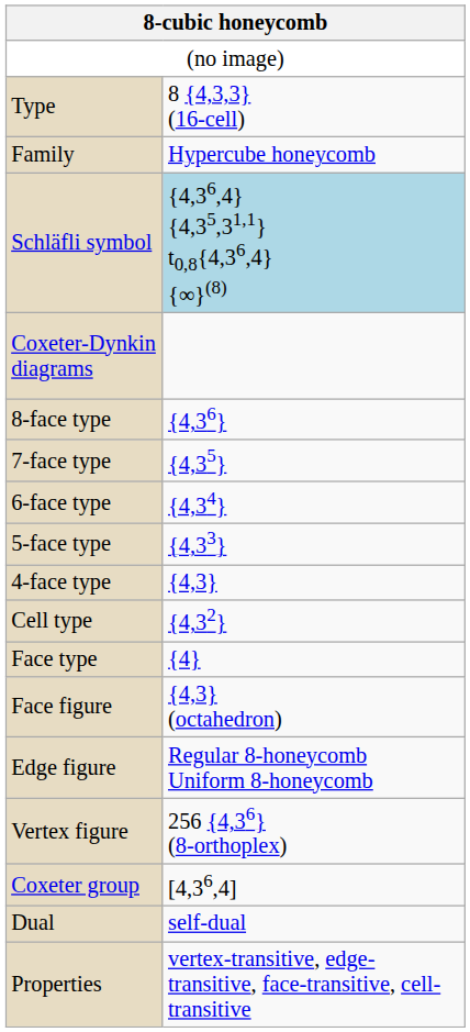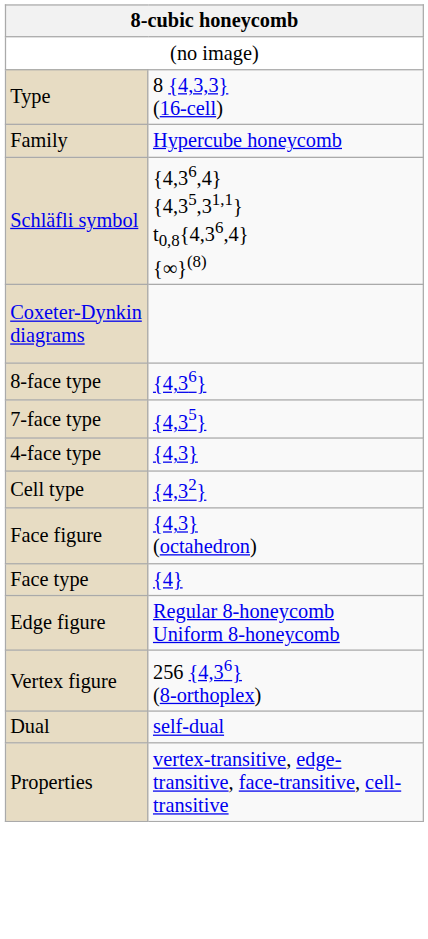Schläfli symbol | column 2: lightblue background -> no background
- row: 6-face type | {4,34}
- row: 5-face type | {4,33}
rows swapped: Face type <-> Face figure
- row: Coxeter group | [4,36,4]
